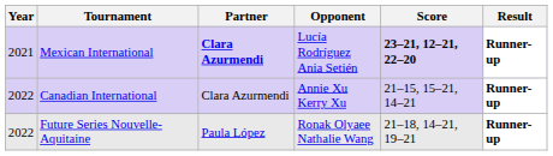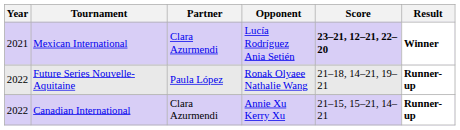Mexican International | Partner: bold -> normal
Mexican International | Result: Runner-up -> Winner
rows swapped: Future Series Nouvelle-Aquitaine <-> Canadian International
